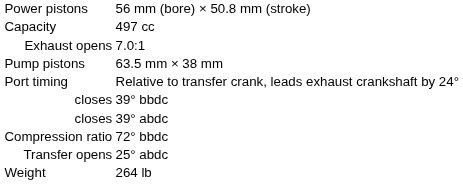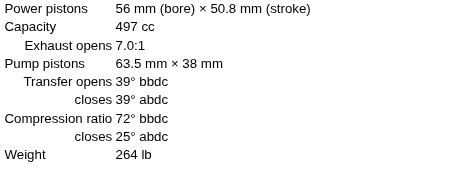- row: Port timing | Relative to transfer crank, leads exhaust crankshaft by 24°
39° bbdc | column 1: closes -> Transfer opens
25° abdc | column 1: Transfer opens -> closes
